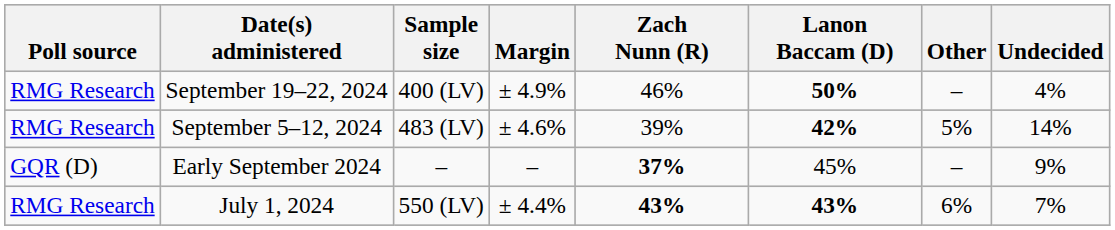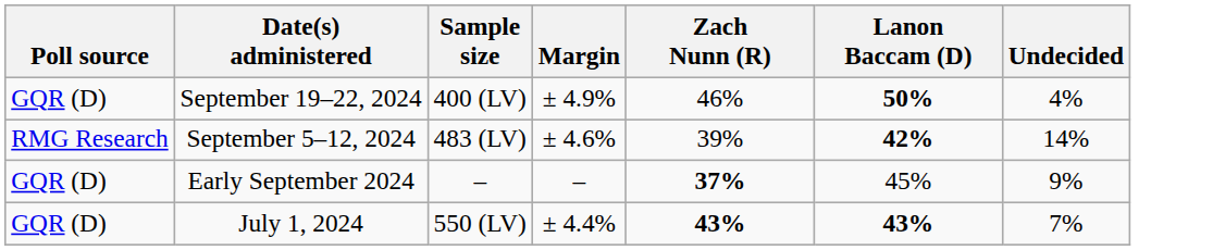- column: Other | – | 5% | – | 6%
September 19–22, 2024 | Poll source: RMG Research -> GQR (D)
July 1, 2024 | Poll source: RMG Research -> GQR (D)
